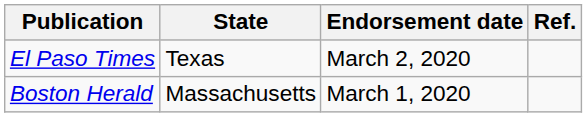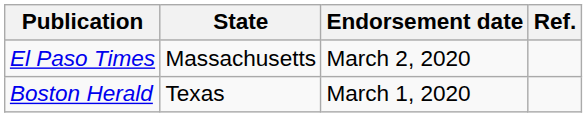El Paso Times | State: Texas -> Massachusetts
Boston Herald | State: Massachusetts -> Texas
